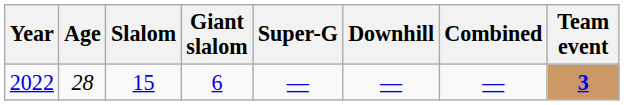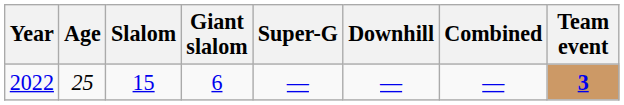2022 | Age: 28 -> 25
